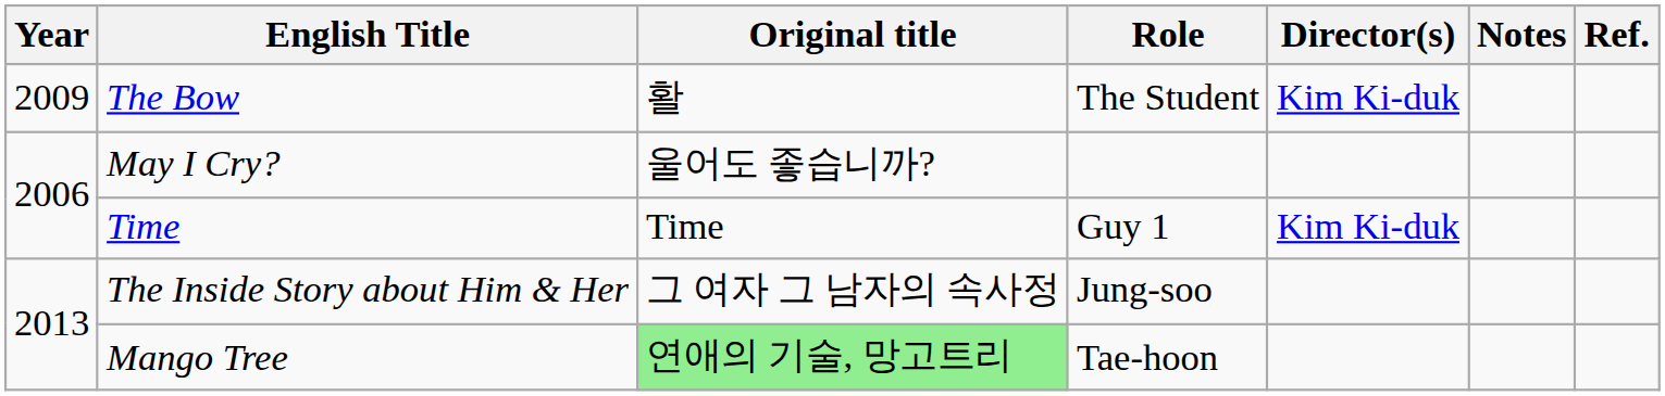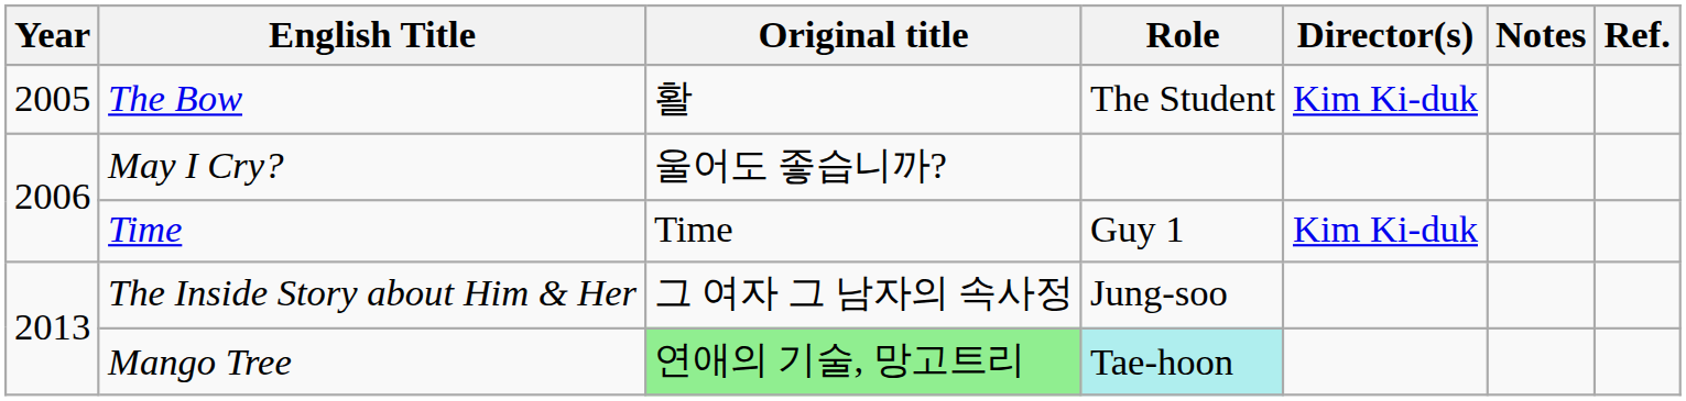The Bow | Year: 2009 -> 2005
Mango Tree | Role: no background -> paleturquoise background
